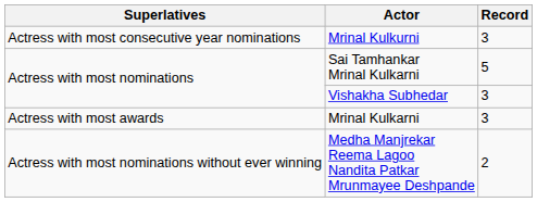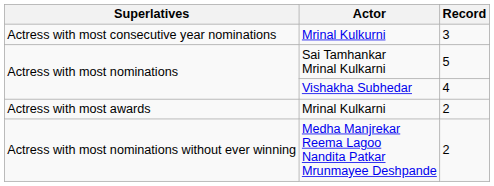Vishakha Subhedar | Record: 3 -> 4
Mrinal Kulkarni | Record: 3 -> 2
